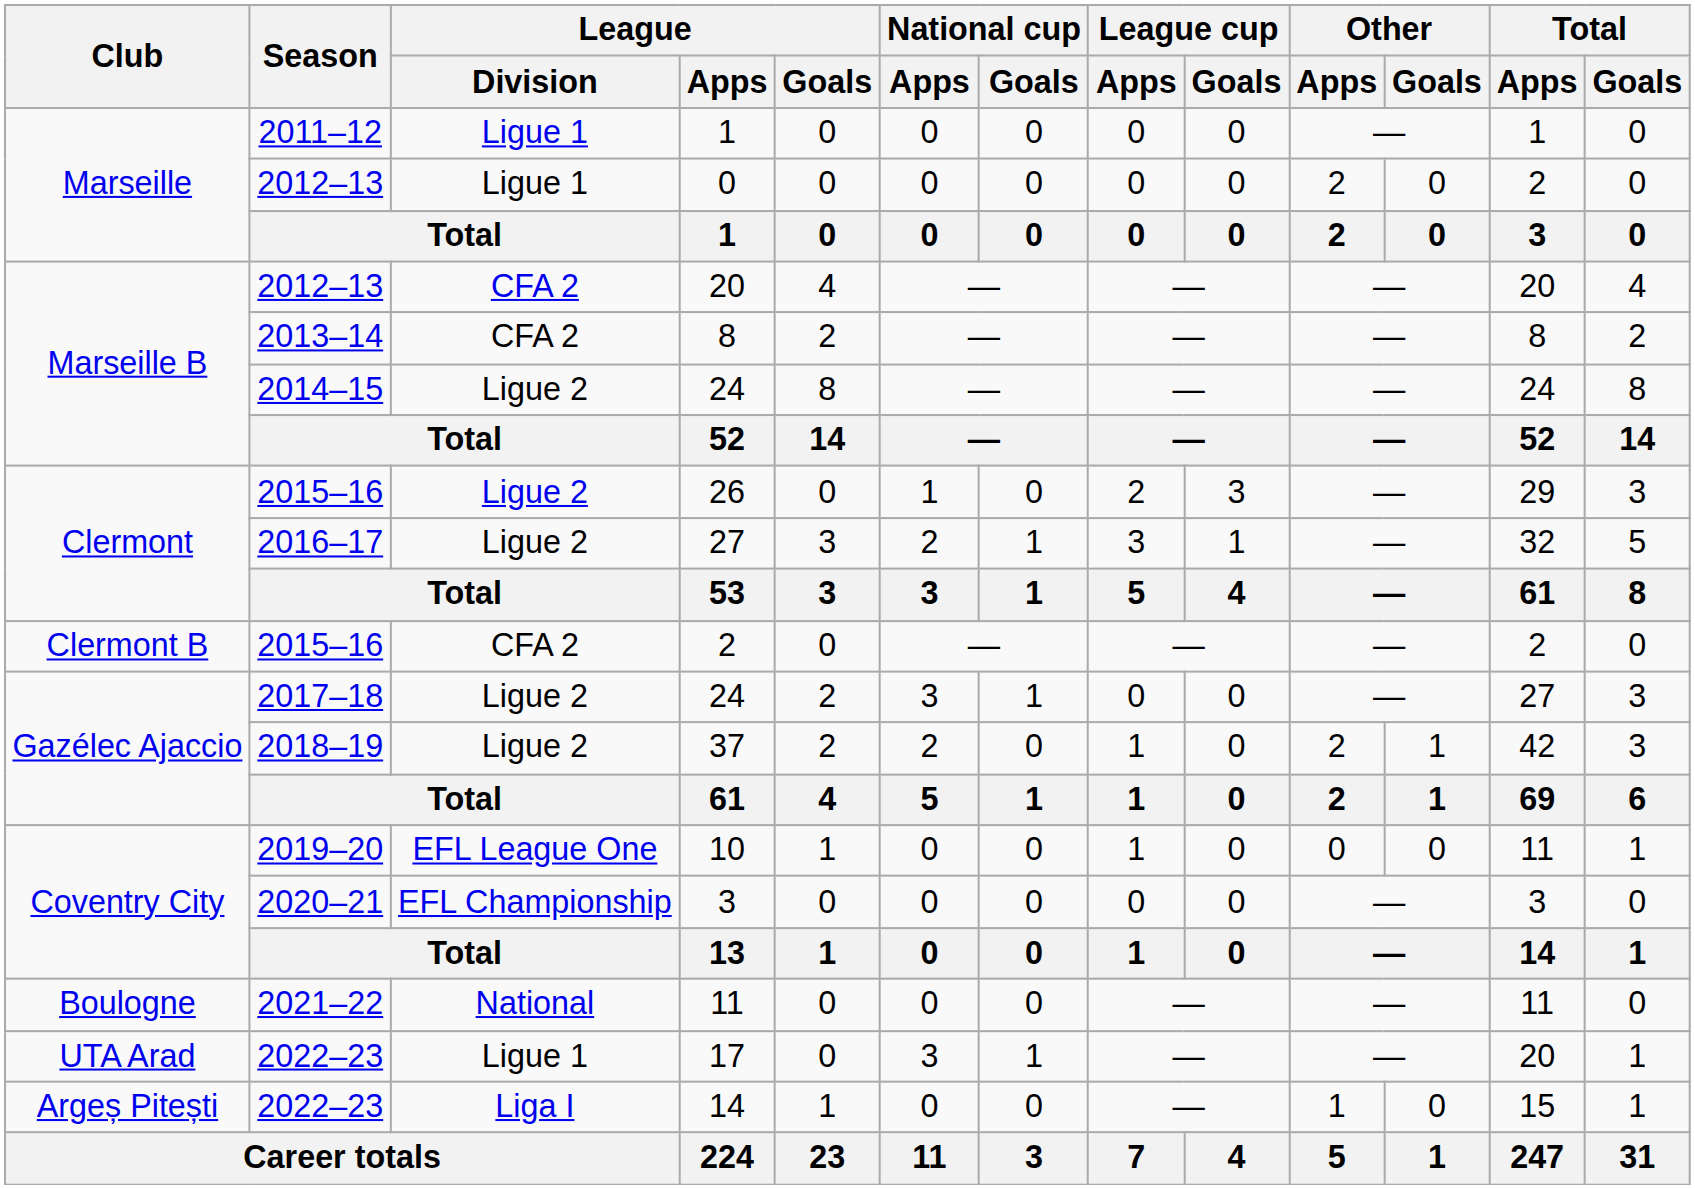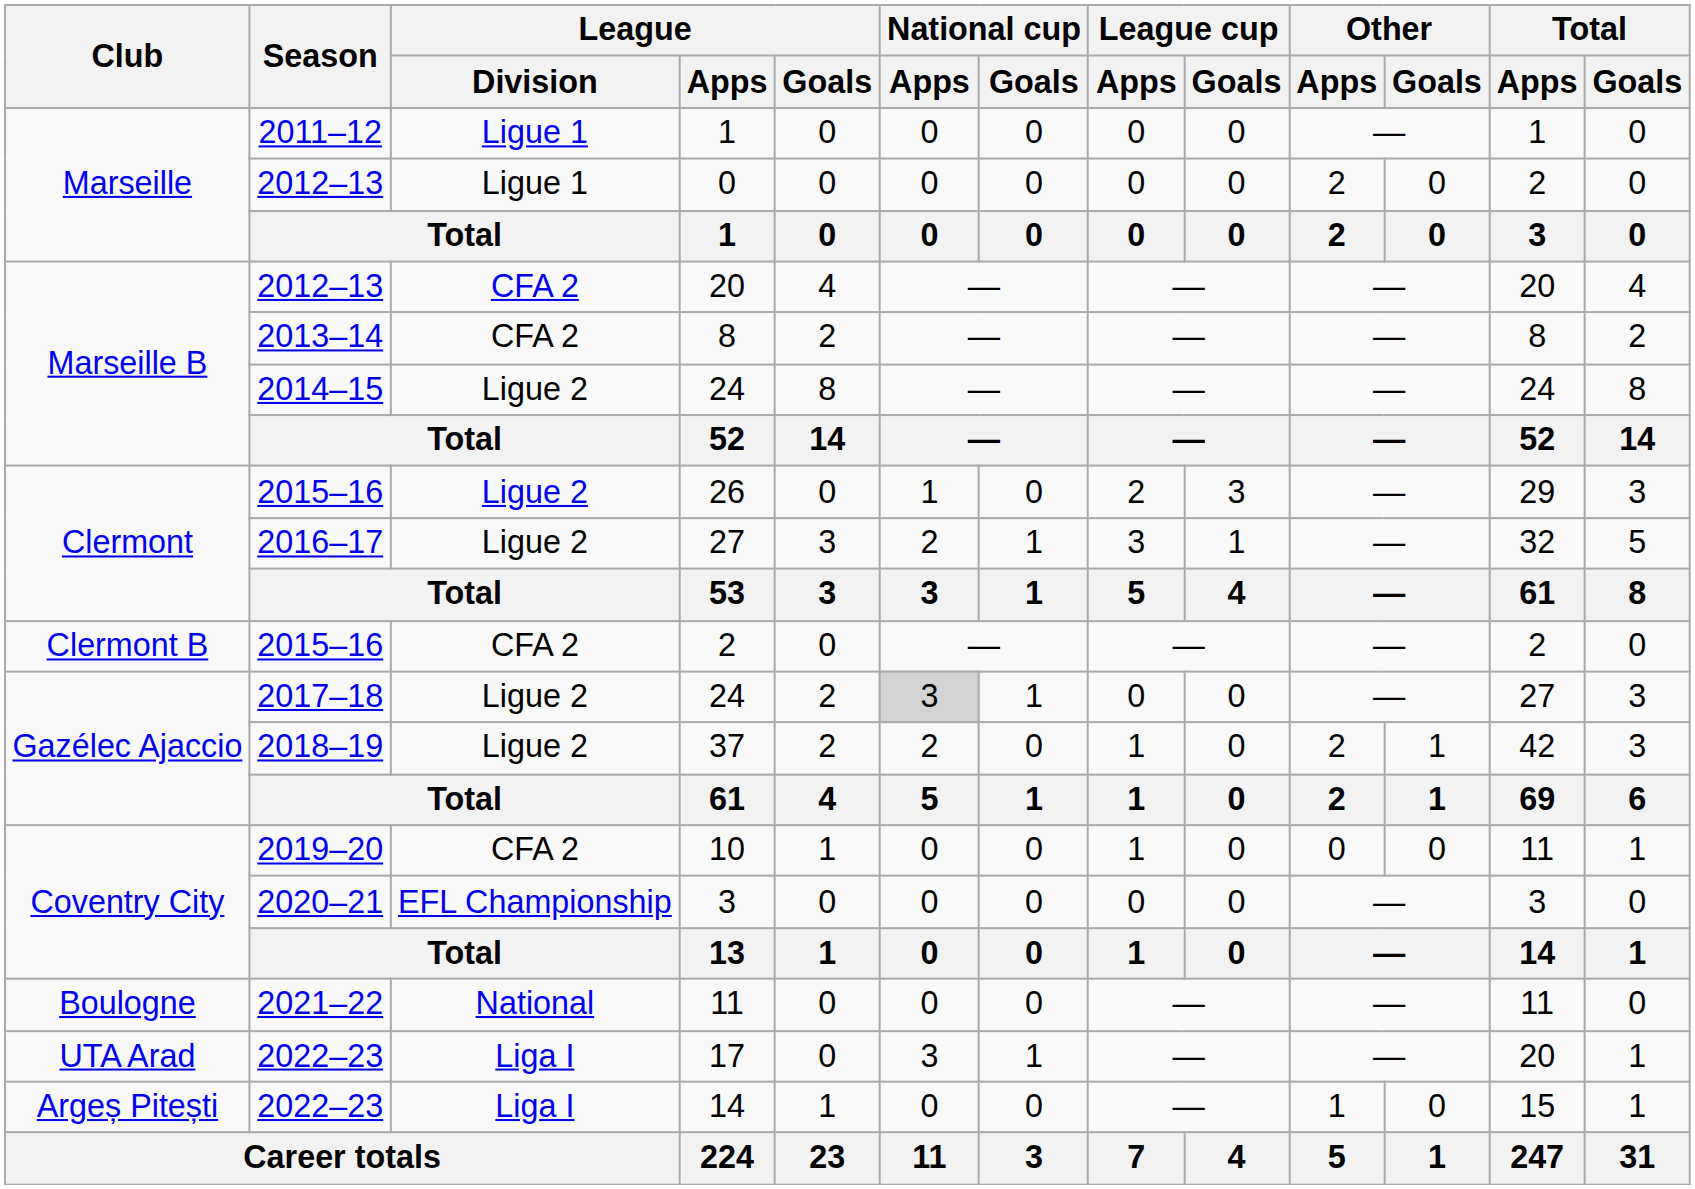2017–18 / 24 | National cup / Apps: no background -> lightgrey background
10 | League / Division: EFL League One -> CFA 2
17 | League / Division: Ligue 1 -> Liga I
